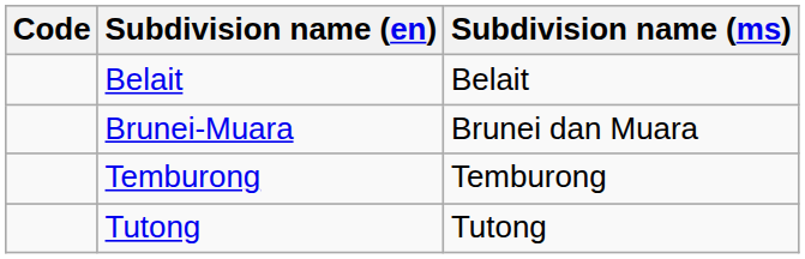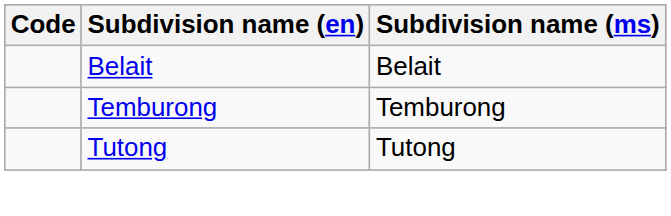- row: Brunei-Muara | Brunei dan Muara
